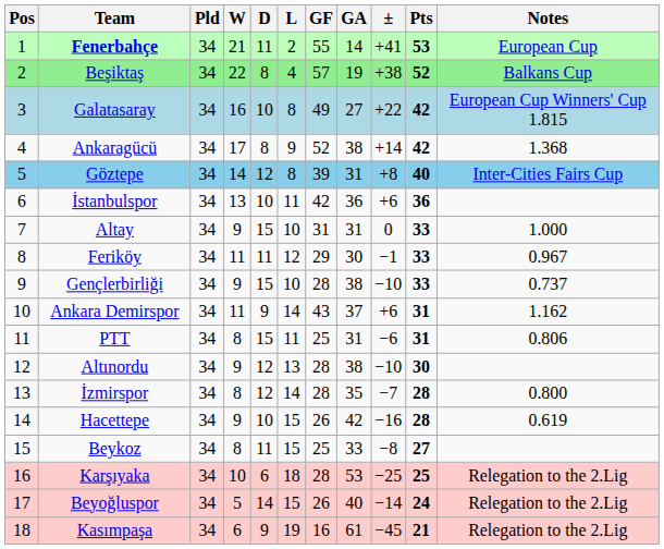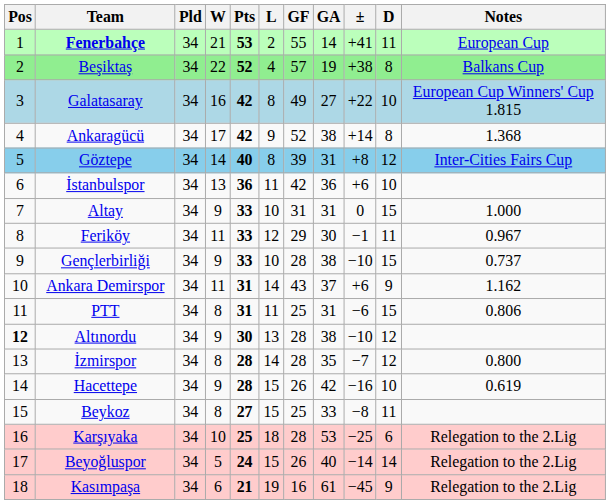columns swapped: D <-> Pts
Altınordu | Pos: normal -> bold
